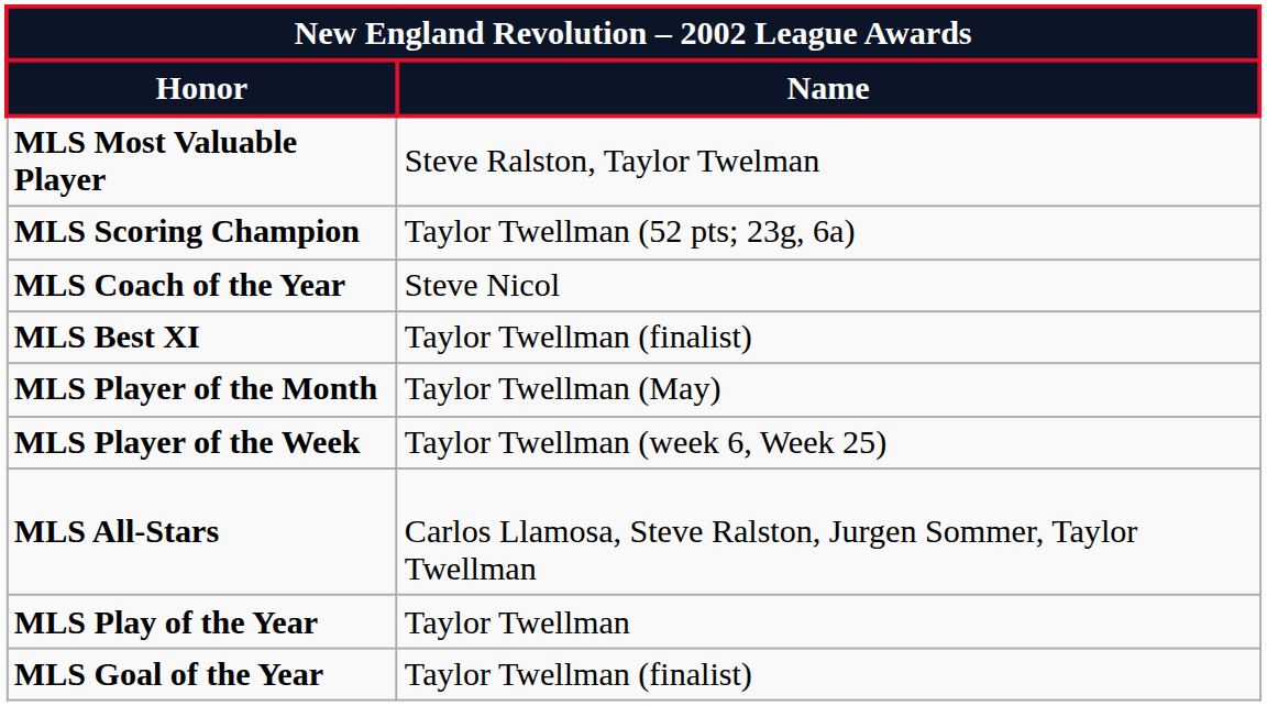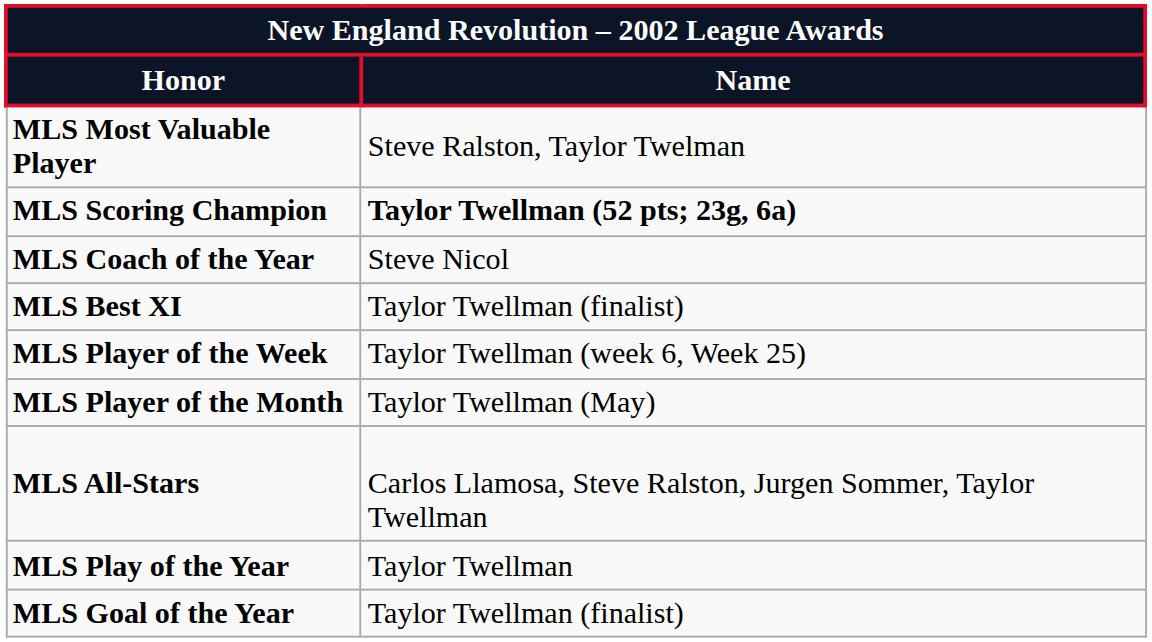MLS Scoring Champion | Name: normal -> bold
rows swapped: MLS Player of the Month <-> MLS Player of the Week
